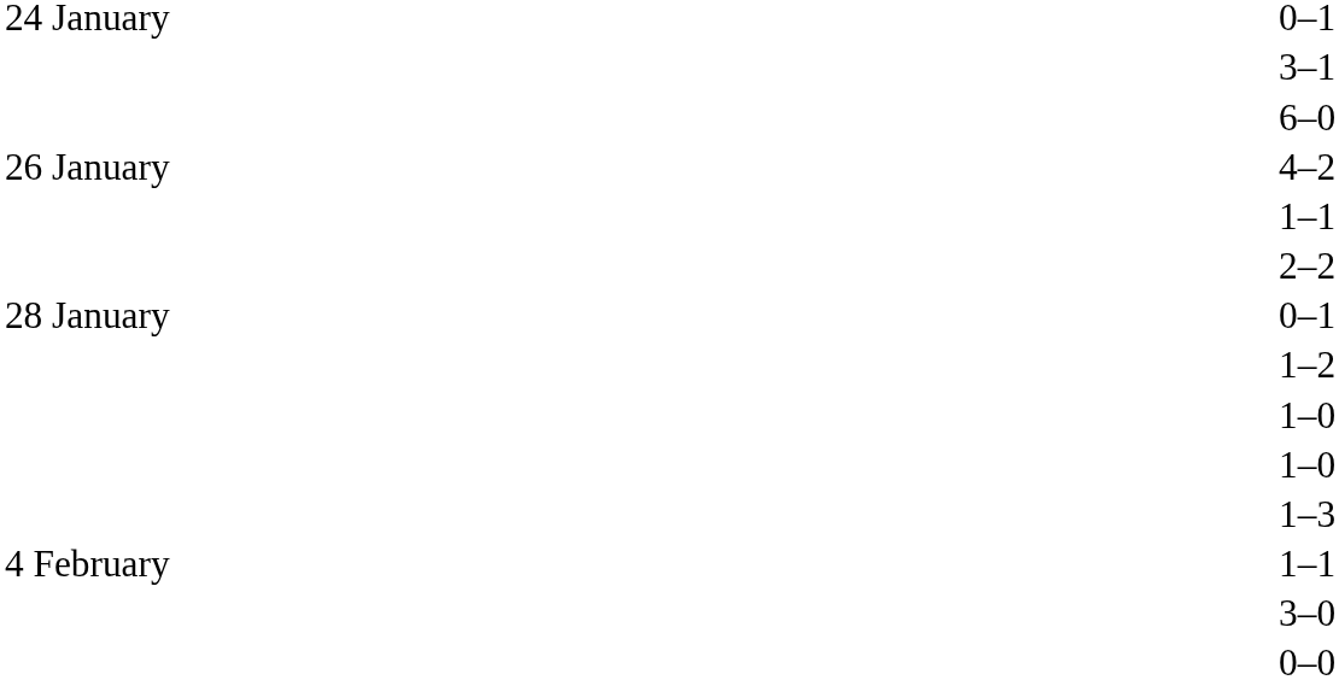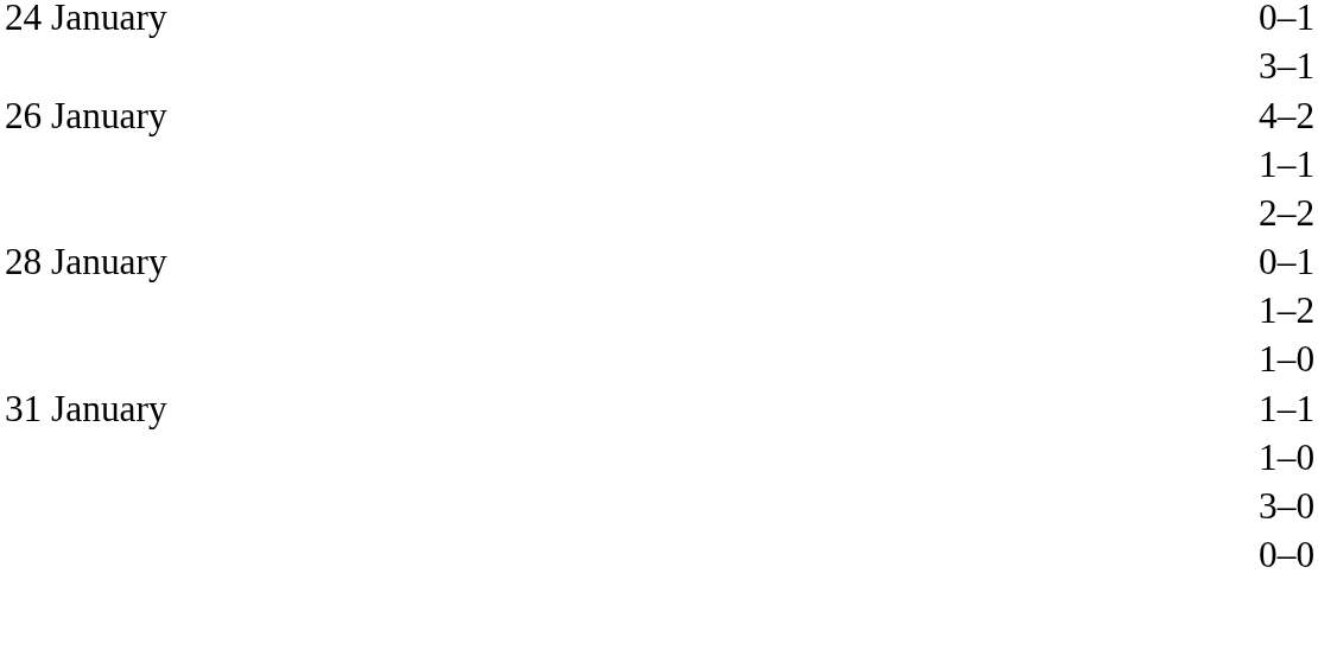- row: 6–0
+ row: 31 January | 1–1
- row: 1–3
- row: 4 February | 1–1
